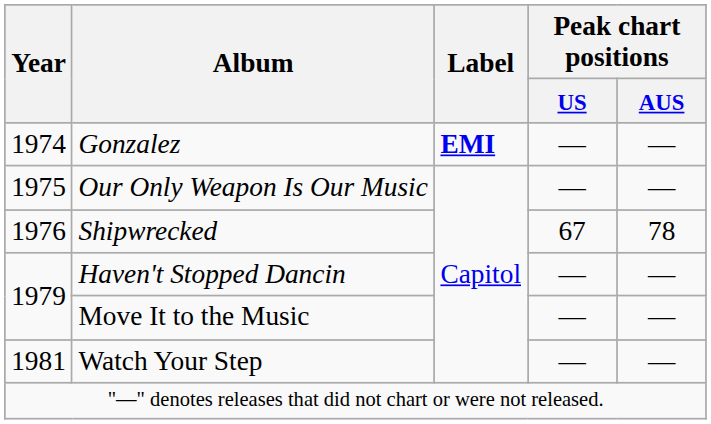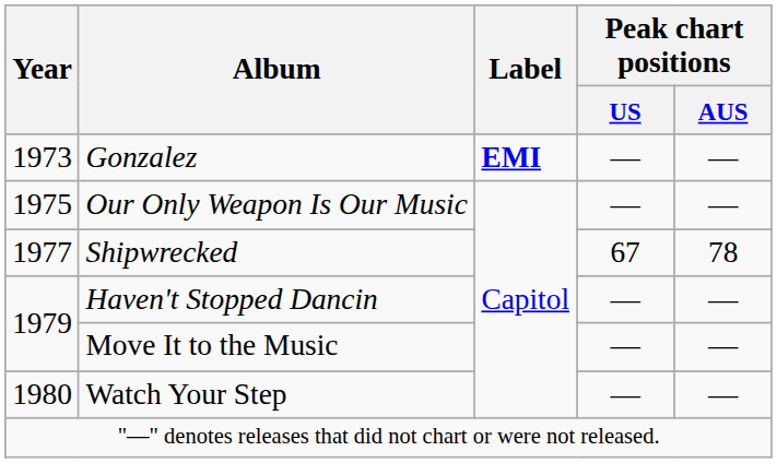Gonzalez | Year: 1974 -> 1973
Shipwrecked | Year: 1976 -> 1977
Watch Your Step | Year: 1981 -> 1980
